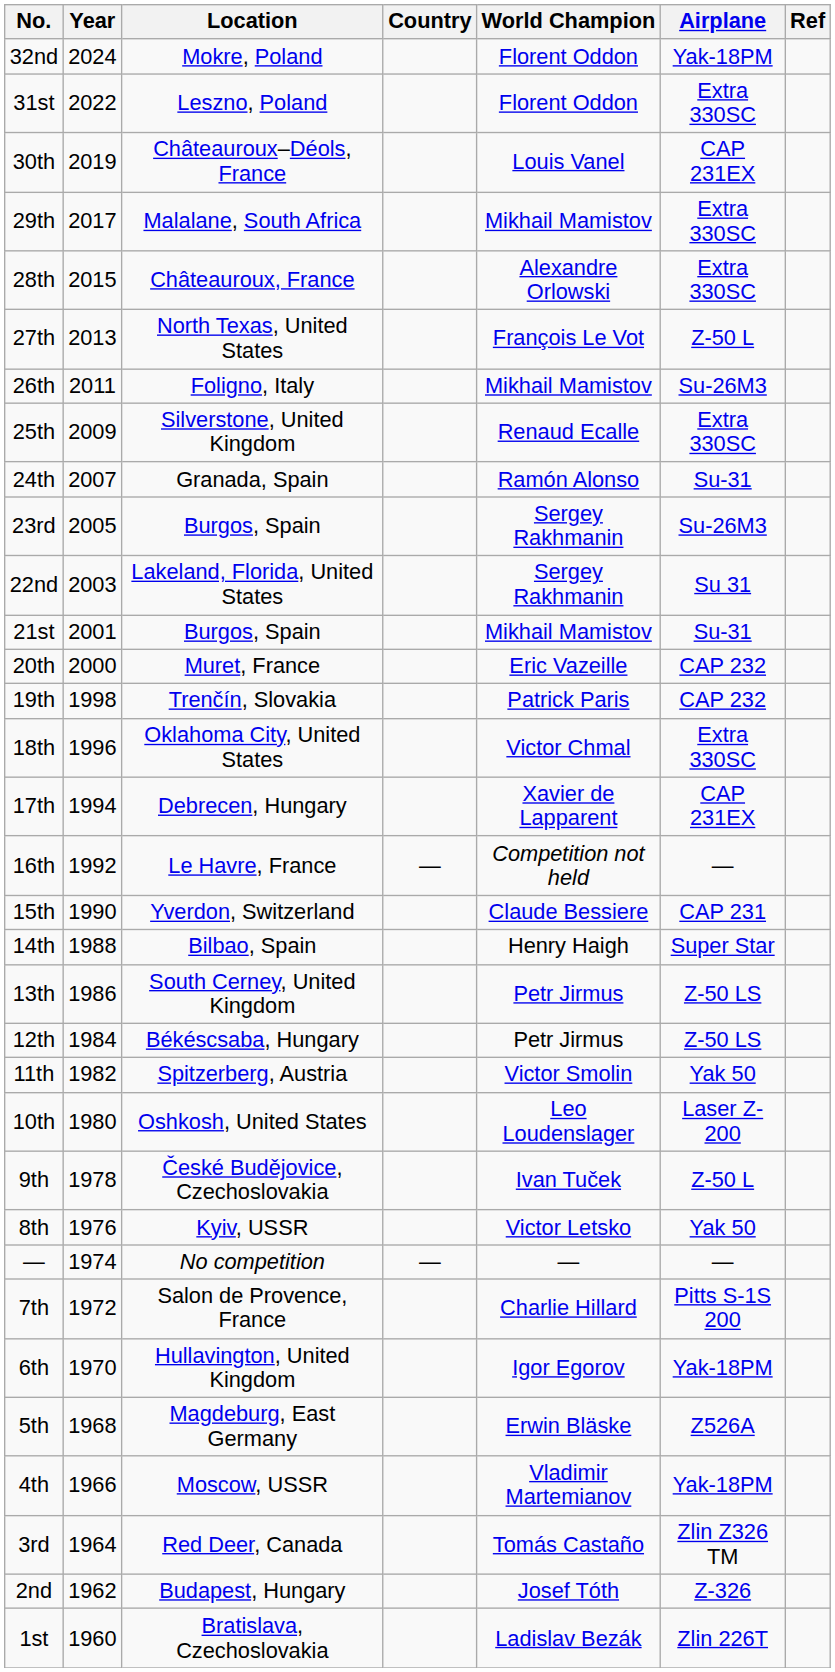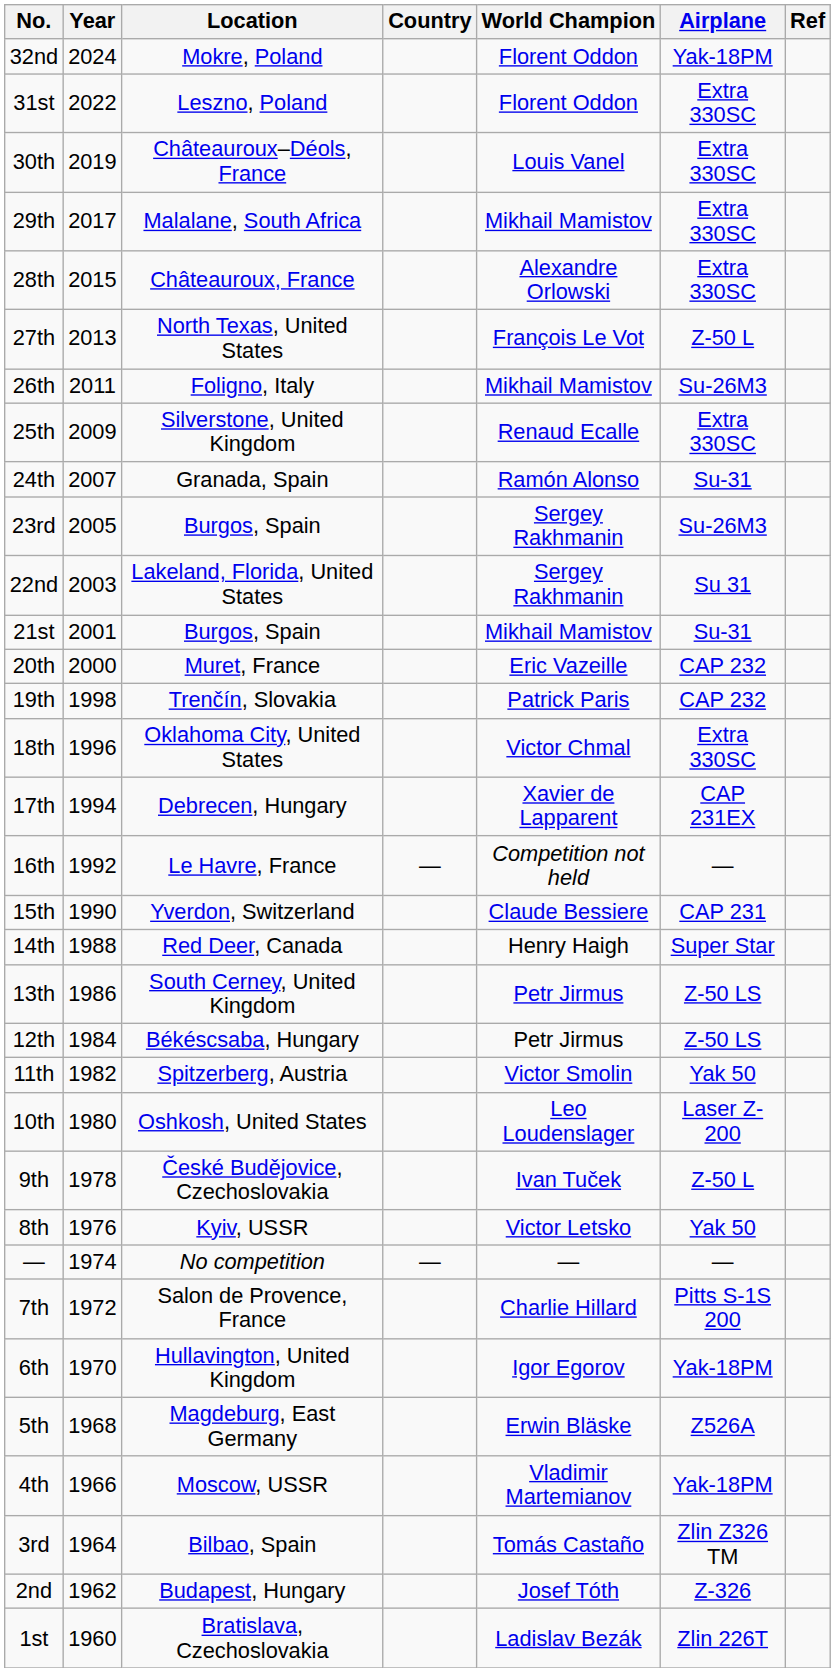30th | Airplane: CAP 231EX -> Extra 330SC
14th | Location: Bilbao, Spain -> Red Deer, Canada
3rd | Location: Red Deer, Canada -> Bilbao, Spain
